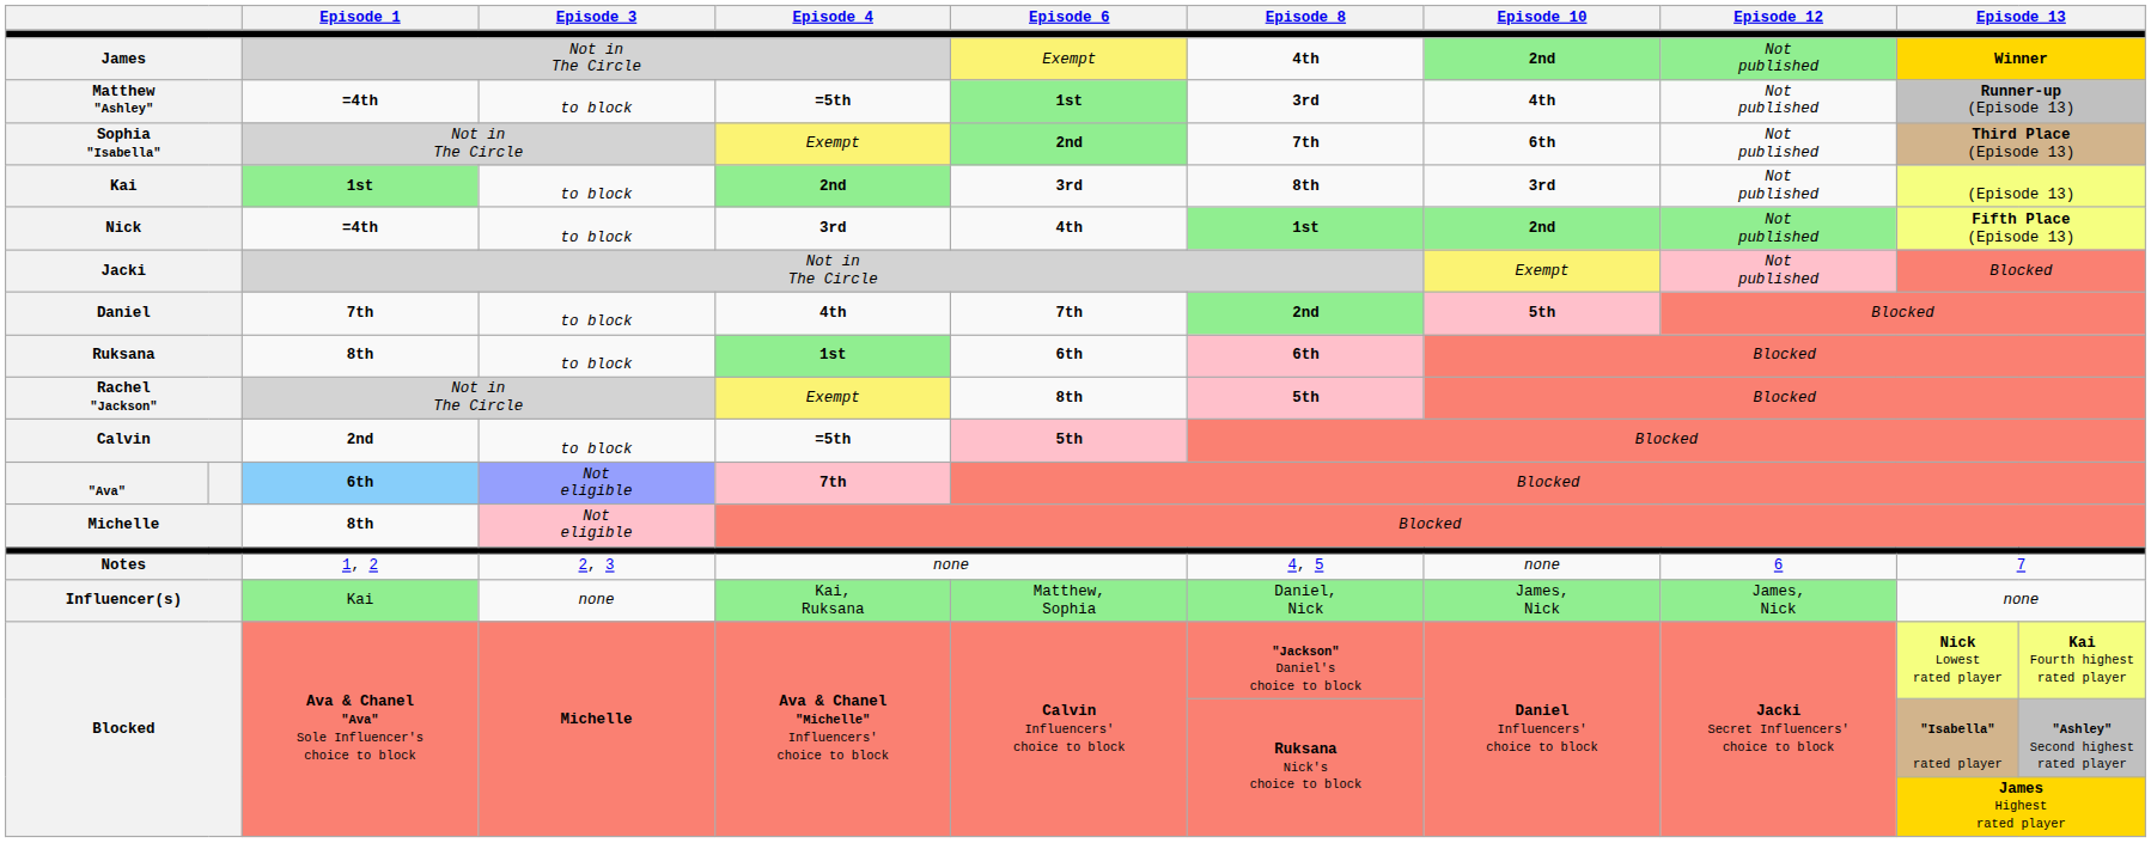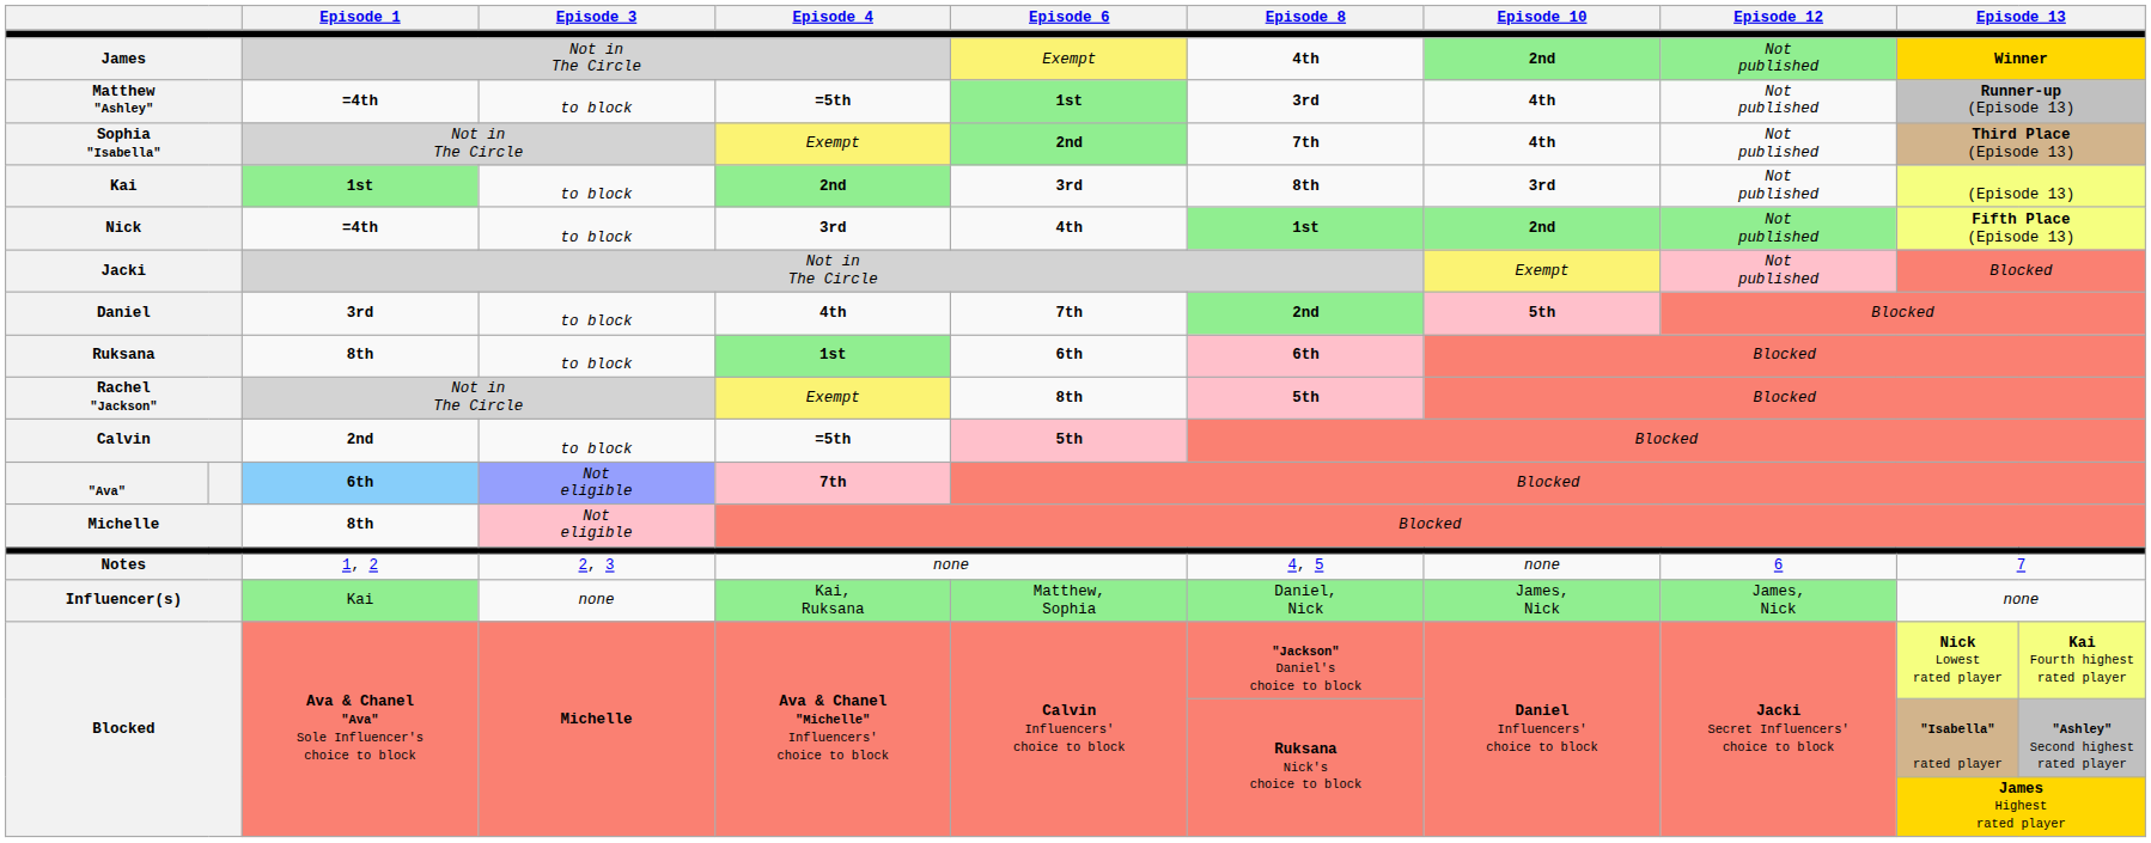Sophia "Isabella" | Episode 10: 6th -> 4th
Daniel | Episode 1: 7th -> 3rd
